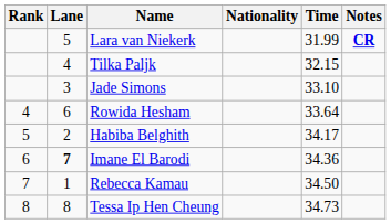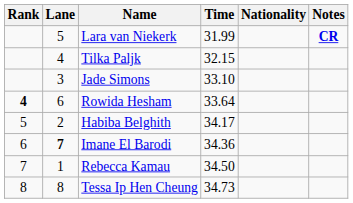columns swapped: Nationality <-> Time
Rowida Hesham | Rank: normal -> bold
